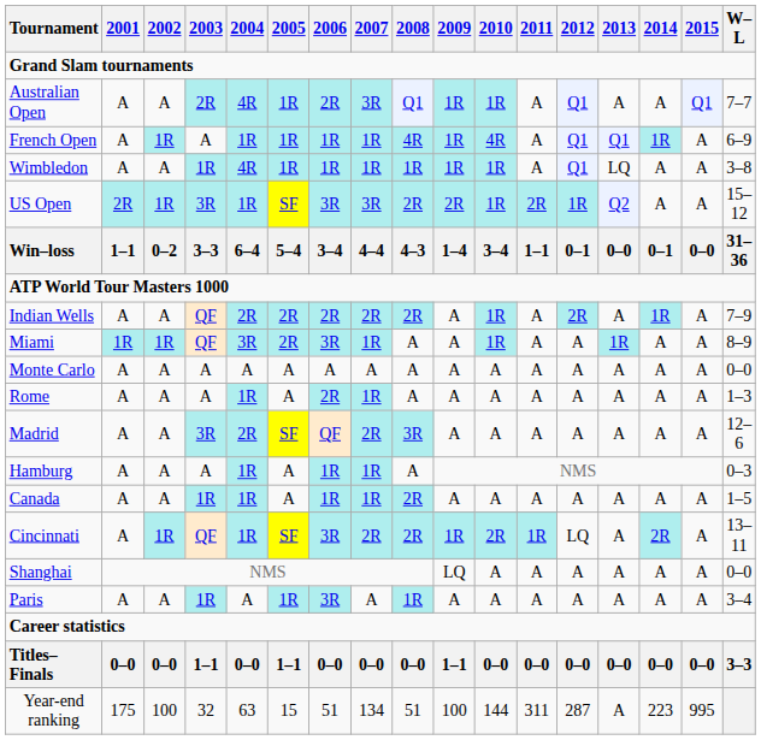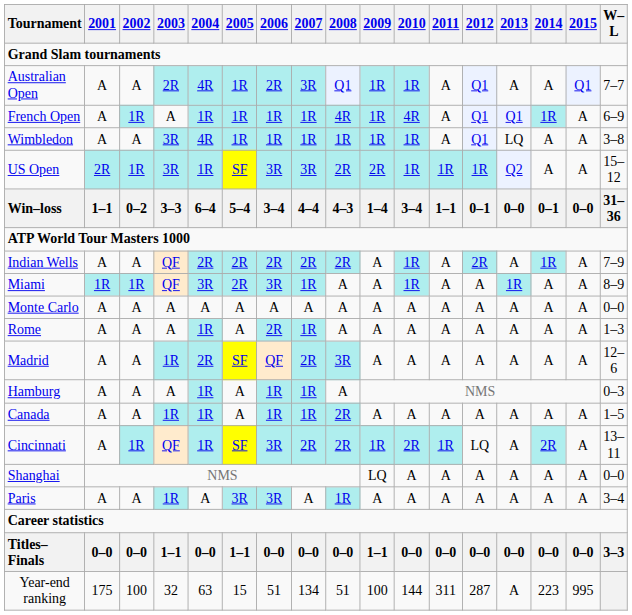Wimbledon | 2003: 1R -> 3R
US Open | 2011: 2R -> 1R
Madrid | 2003: 3R -> 1R
Paris | 2005: 1R -> 3R
